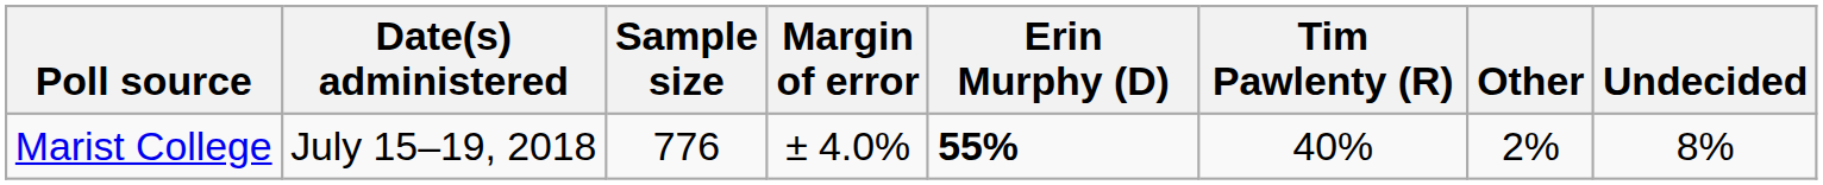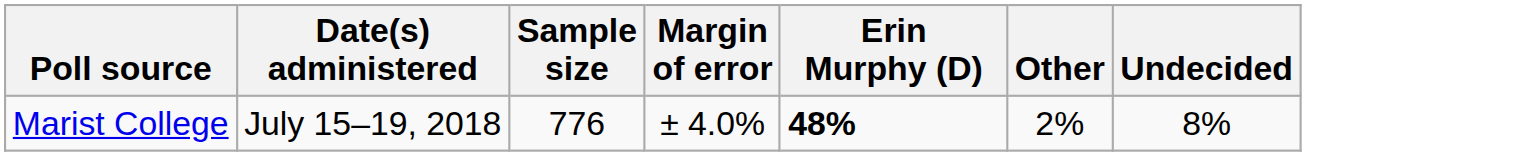- column: Tim Pawlenty (R) | 40%
Marist College | Erin Murphy (D): 55% -> 48%
